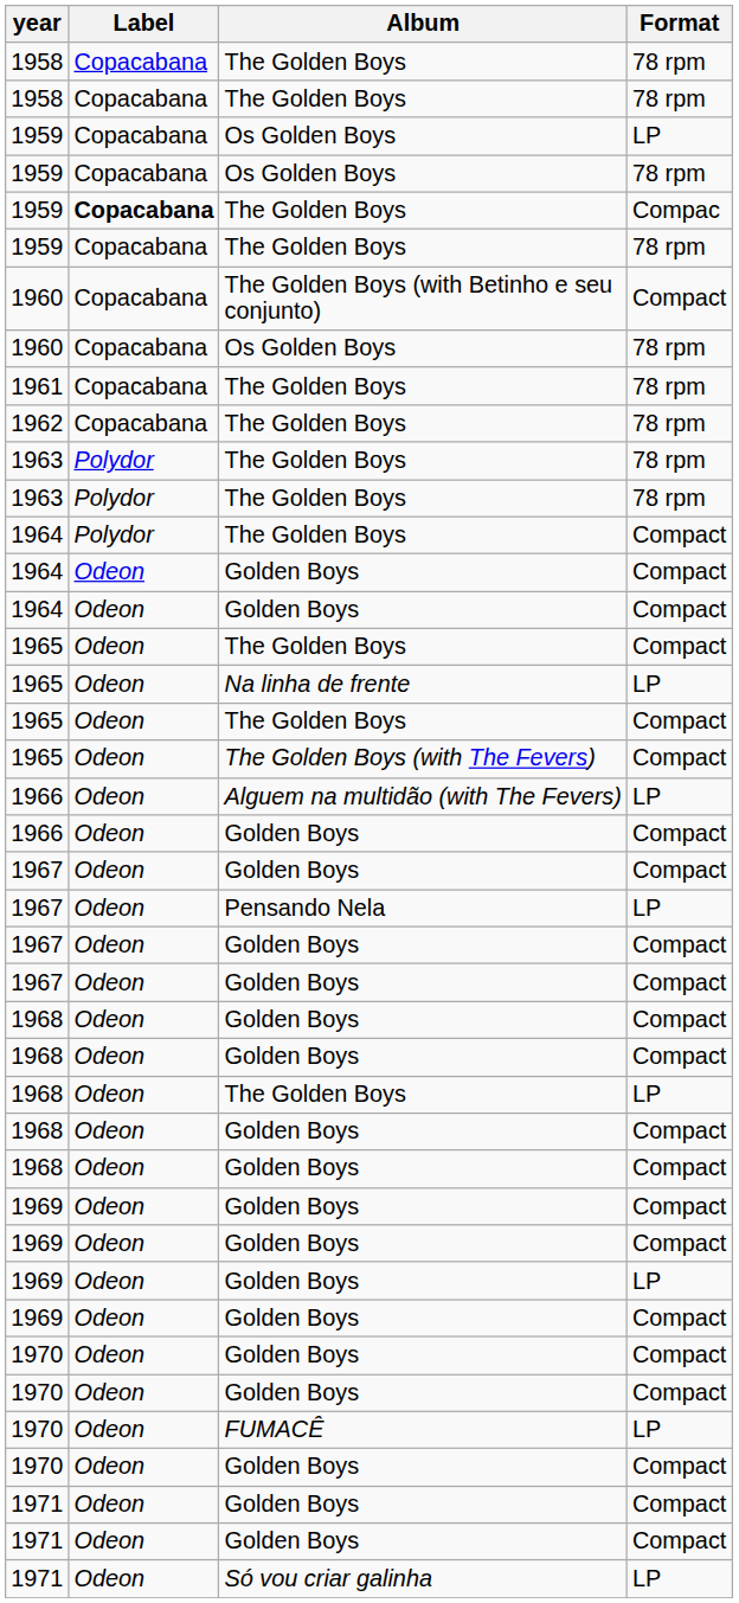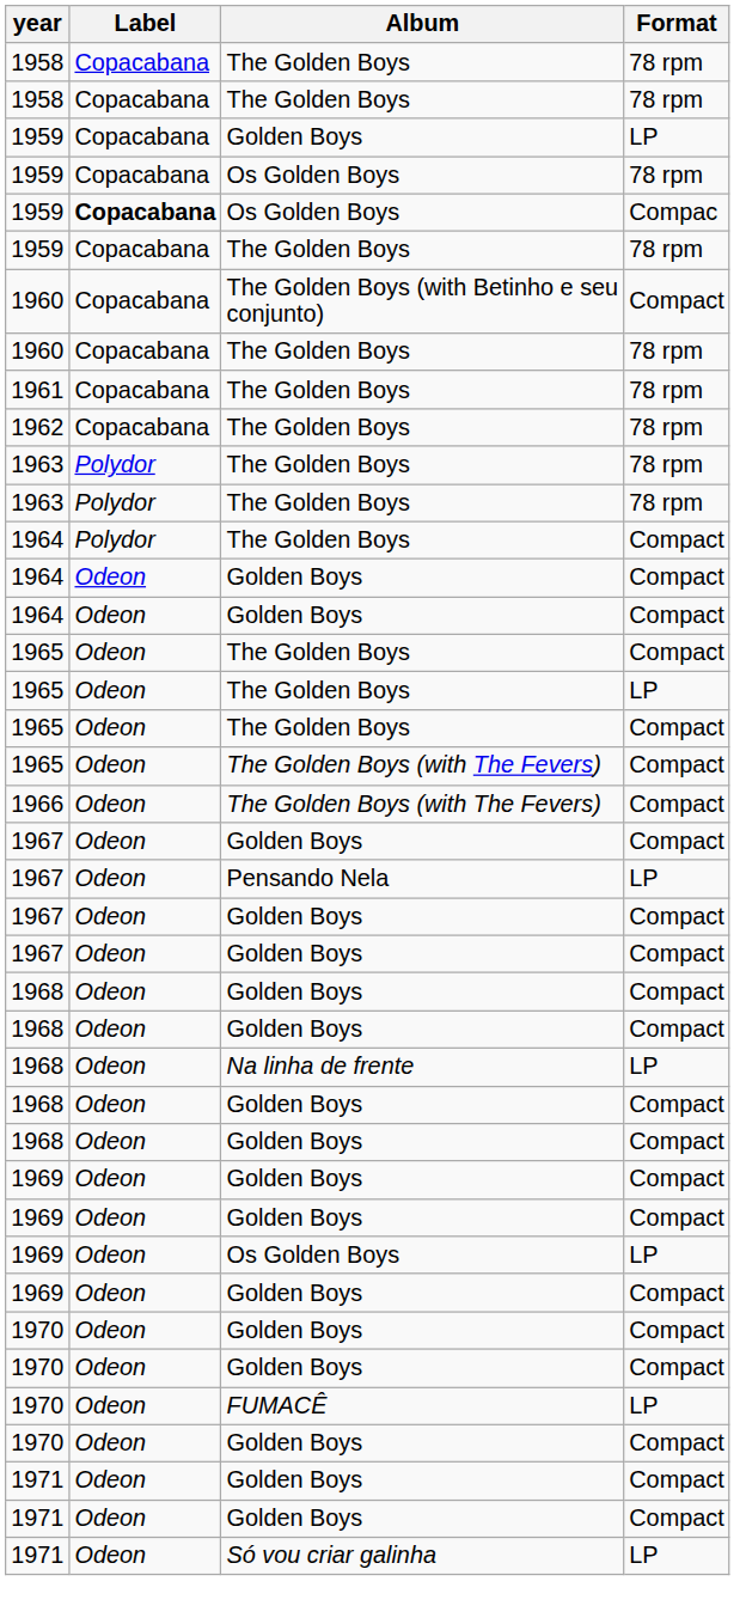1959 / LP | Album: Os Golden Boys -> Golden Boys
1959 / Compac | Album: The Golden Boys -> Os Golden Boys
1960 / 78 rpm | Album: Os Golden Boys -> The Golden Boys
1965 / LP | Album: Na linha de frente -> The Golden Boys
- row: 1966 | Odeon | Alguem na multidão (with The Fevers) | LP
1966 / Compact | Album: Golden Boys -> The Golden Boys (with The Fevers)
1968 / LP | Album: The Golden Boys -> Na linha de frente
1969 / LP | Album: Golden Boys -> Os Golden Boys
